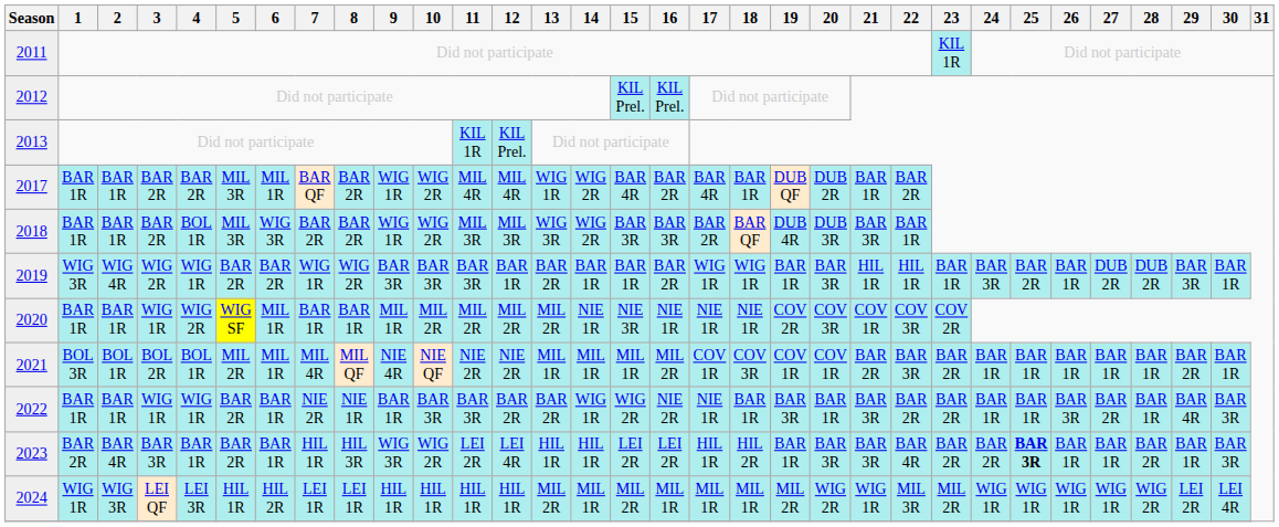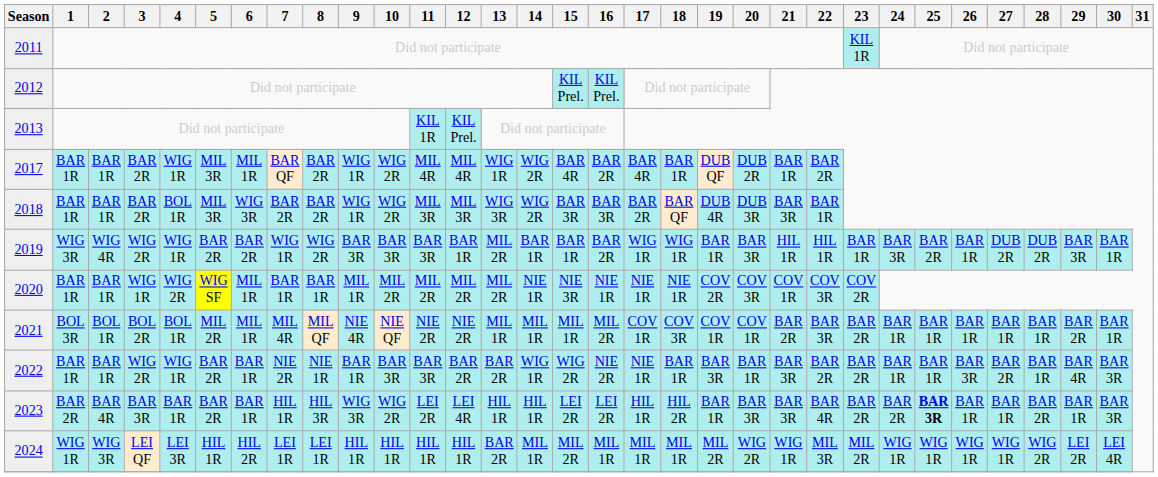2017 | 4: BAR 2R -> WIG 1R
2019 | 13: BAR 2R -> MIL 2R
2022 | 3: WIG 1R -> WIG 2R
2024 | 13: MIL 2R -> BAR 2R
